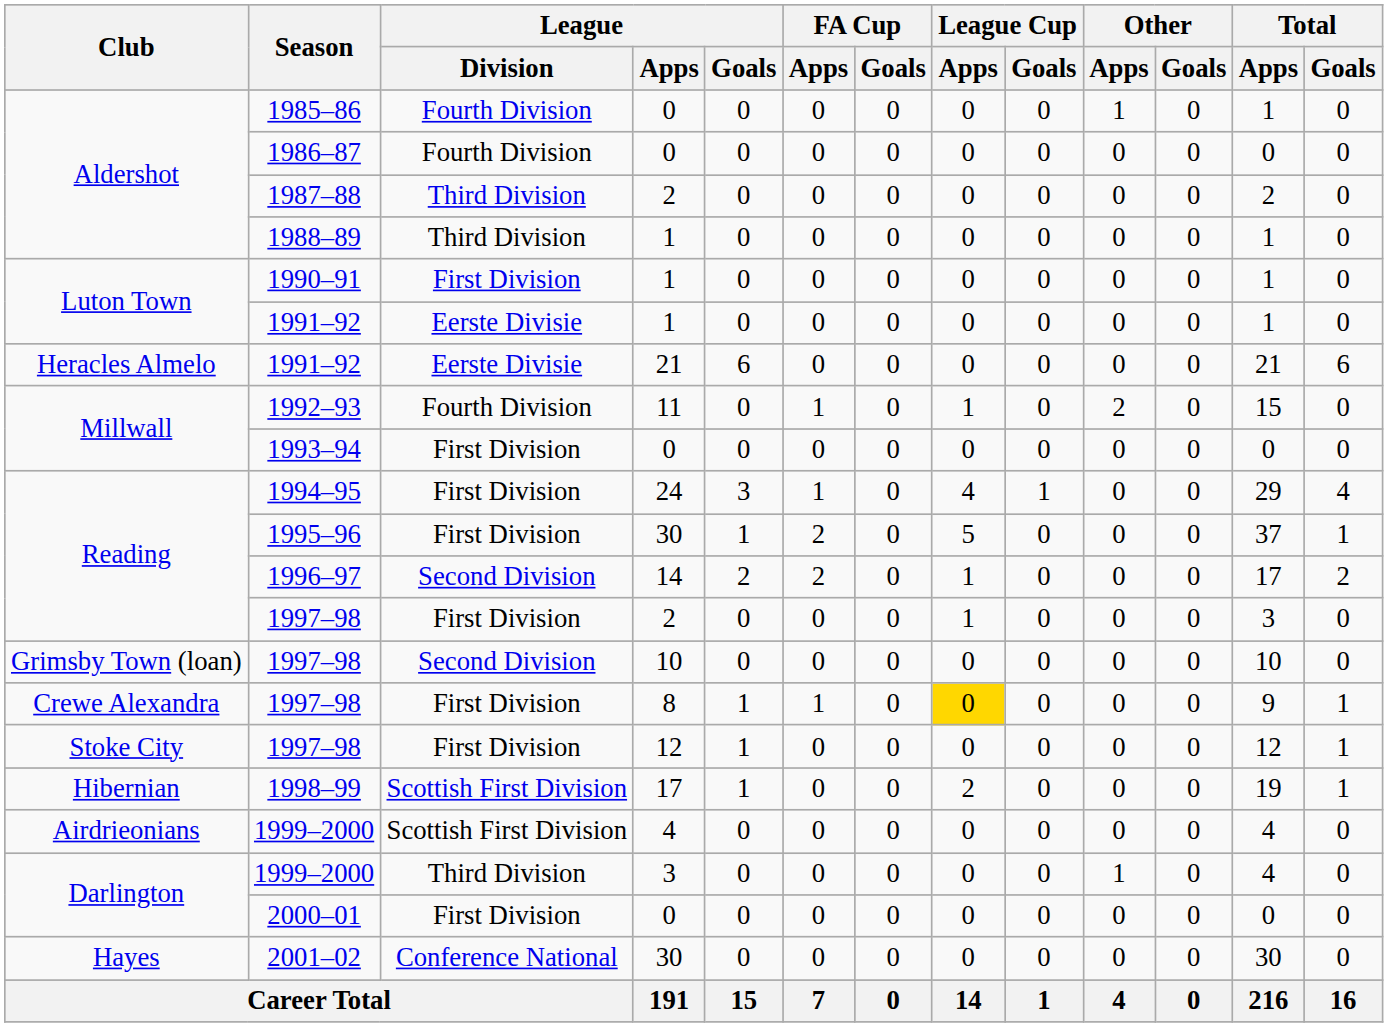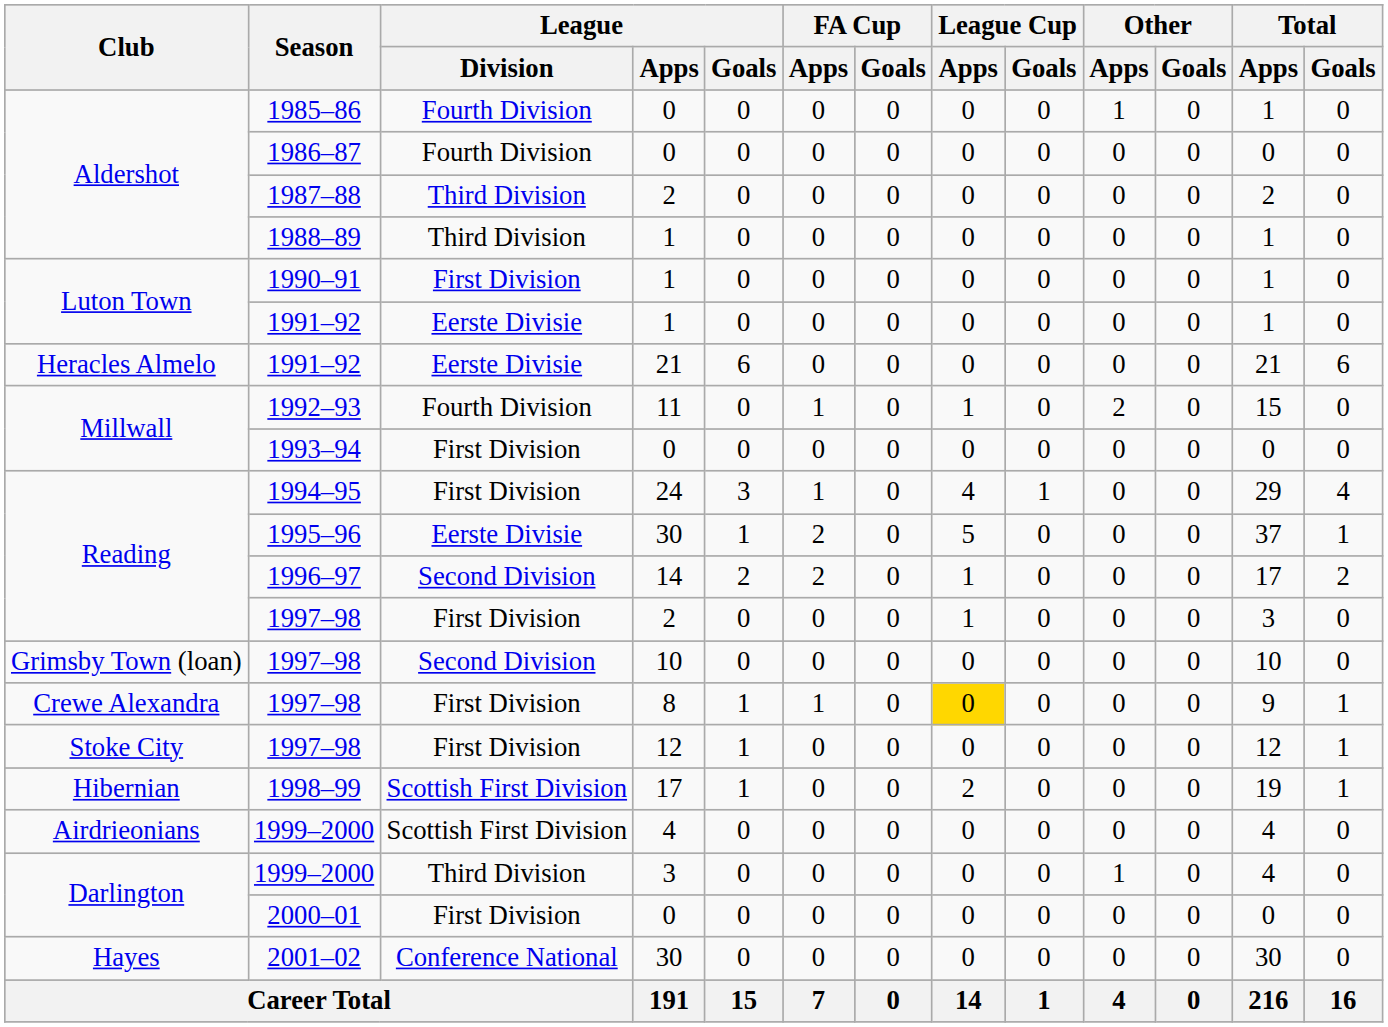1995–96 | League / Division: First Division -> Eerste Divisie
